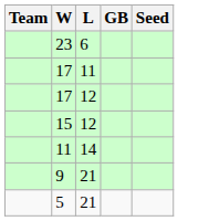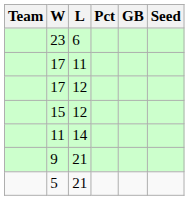+ column: Pct
